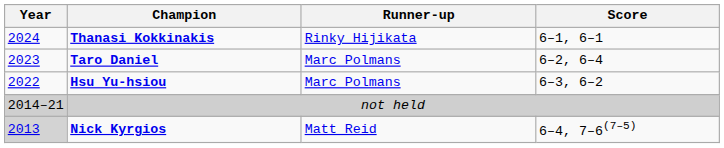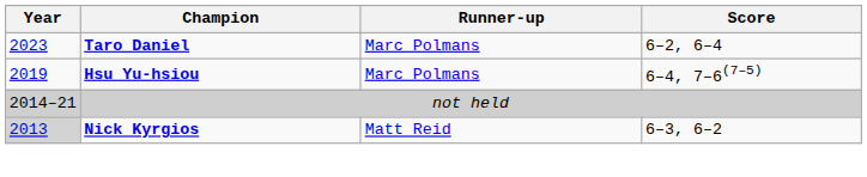- row: 2024 | Thanasi Kokkinakis | Rinky Hijikata | 6–1, 6–1
Hsu Yu-hsiou | Year: 2022 -> 2019
Hsu Yu-hsiou | Score: 6–3, 6–2 -> 6–4, 7–6(7–5)
Nick Kyrgios | Score: 6–4, 7–6(7–5) -> 6–3, 6–2
